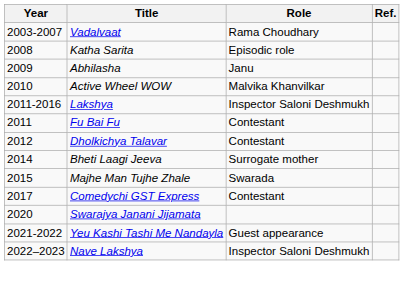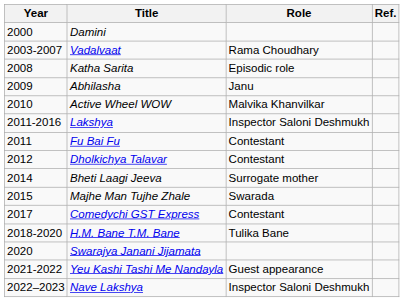+ row: 2000 | Damini
+ row: 2018-2020 | H.M. Bane T.M. Bane | Tulika Bane
